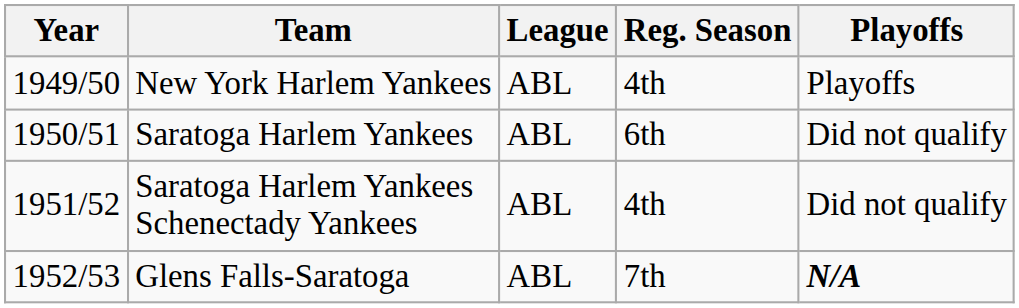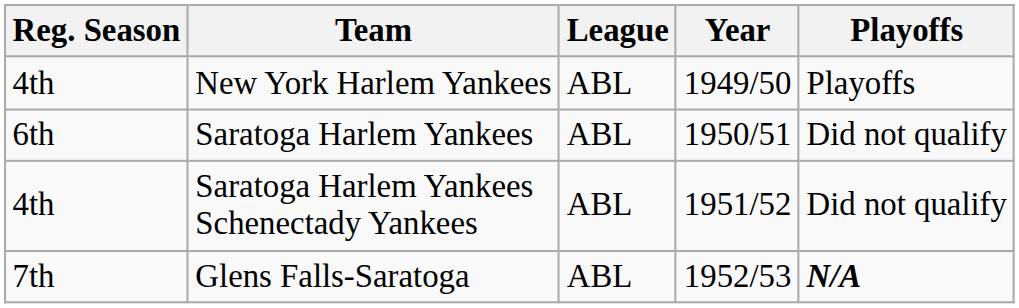columns swapped: Year <-> Reg. Season
